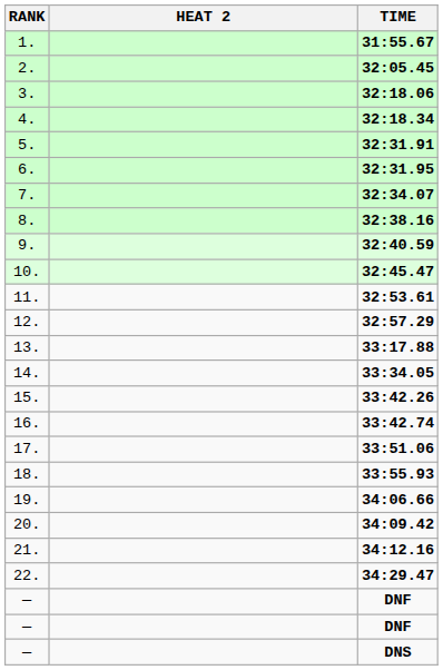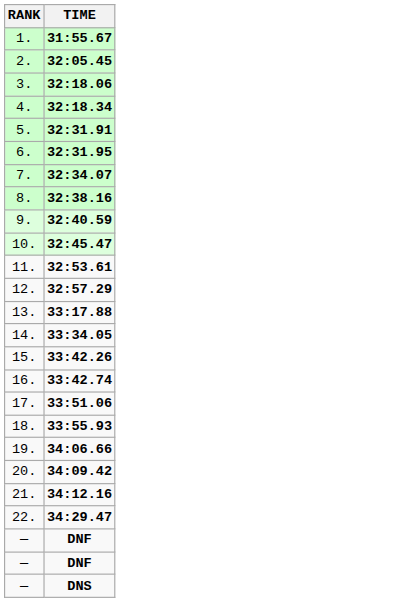- column: HEAT 2
